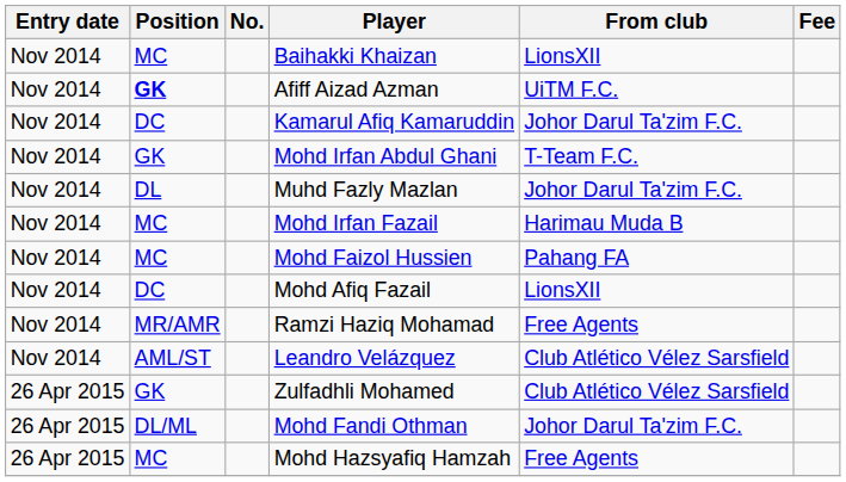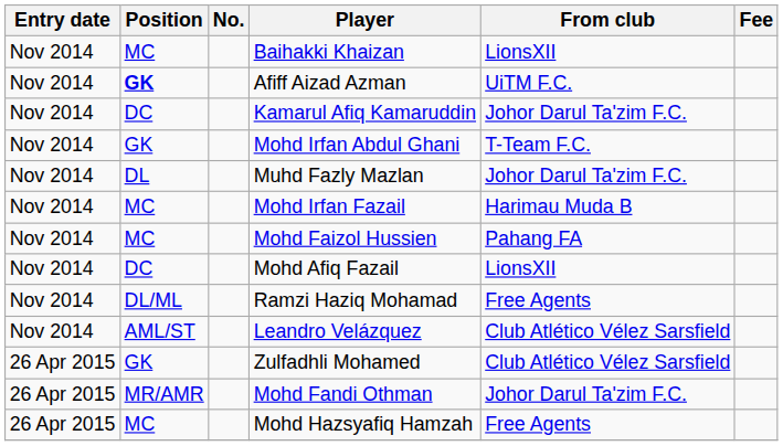Ramzi Haziq Mohamad | Position: MR/AMR -> DL/ML
Mohd Fandi Othman | Position: DL/ML -> MR/AMR
